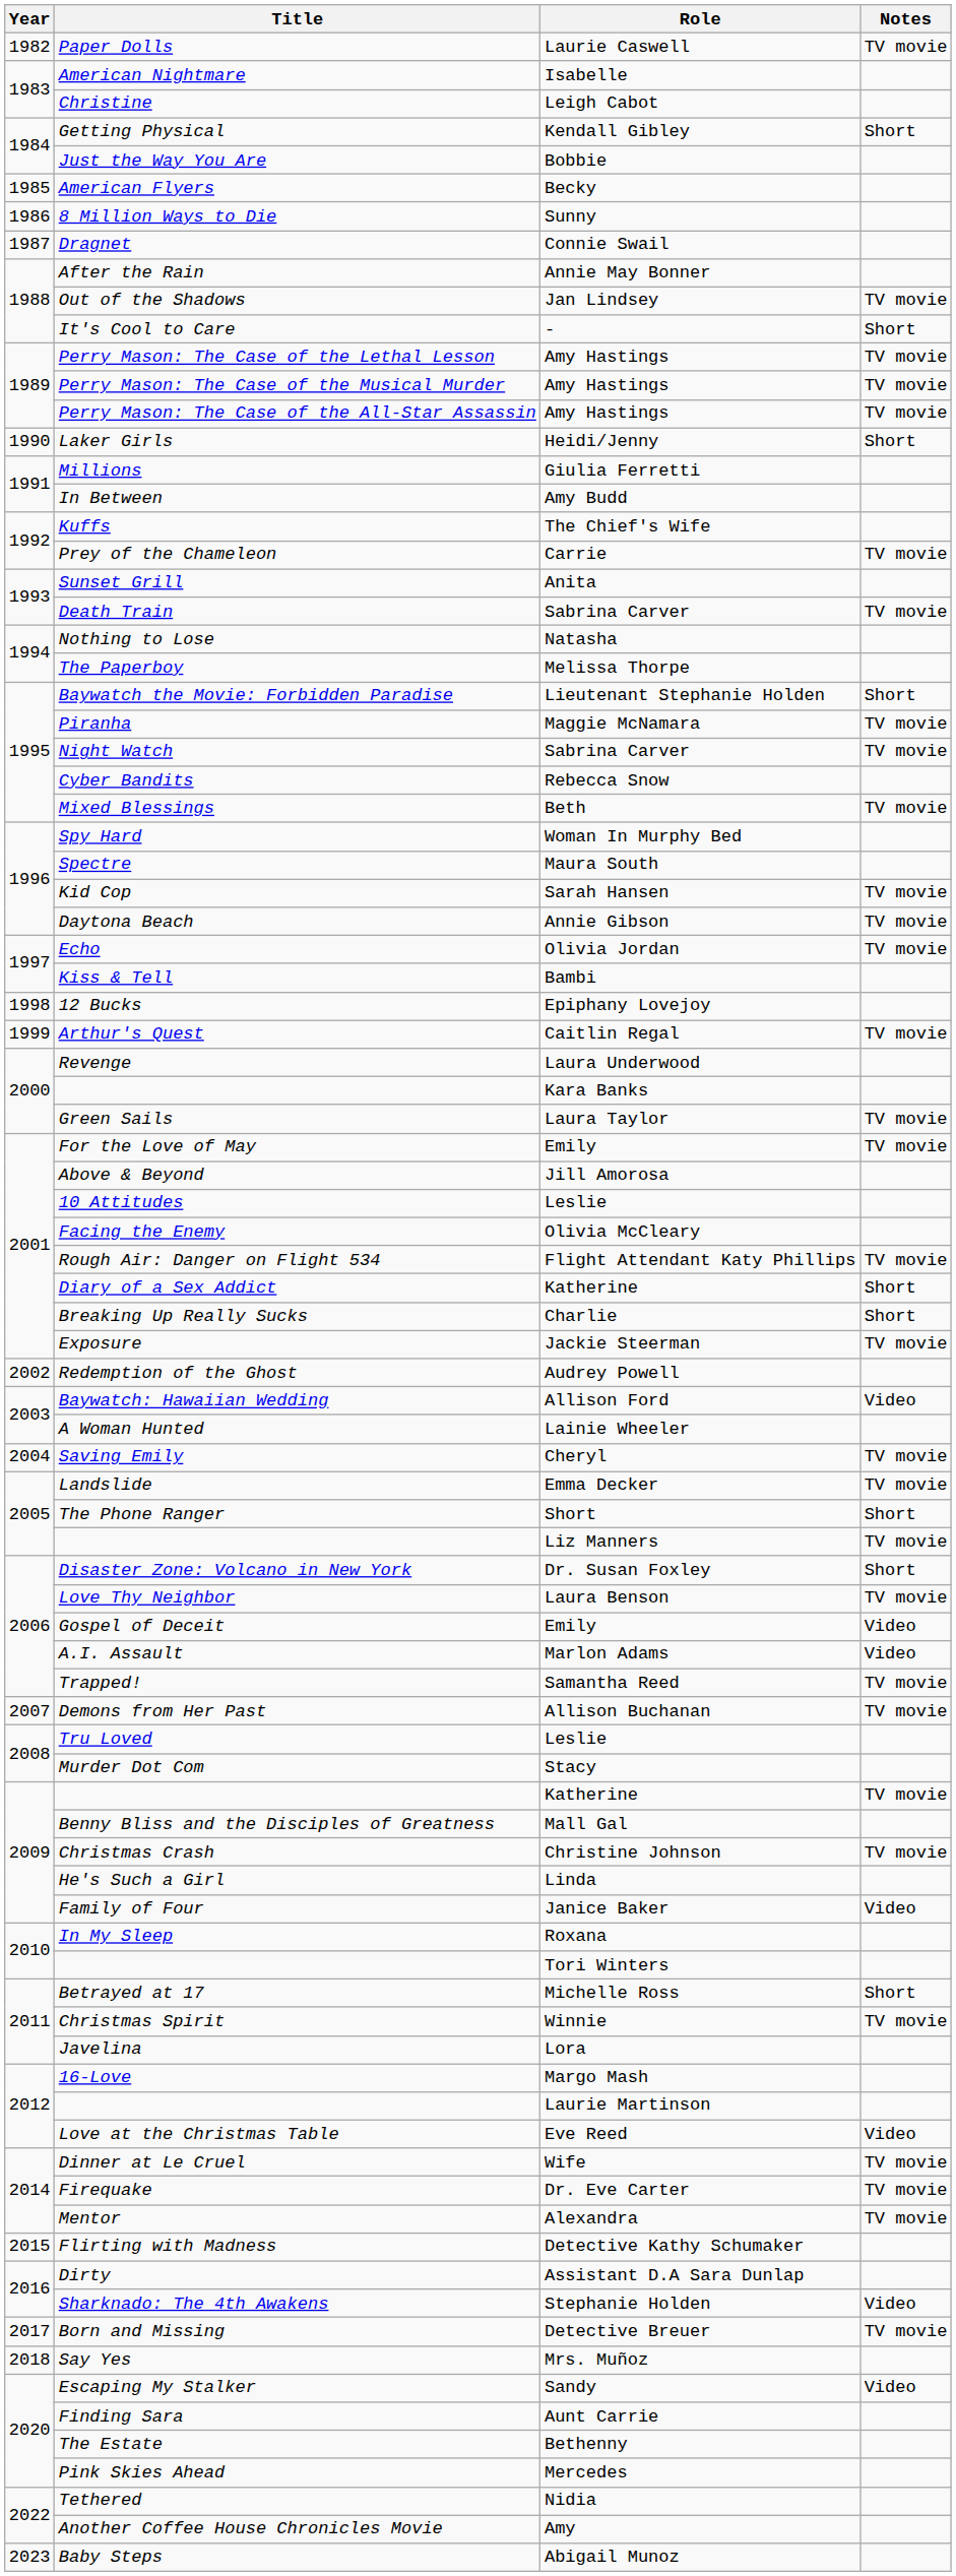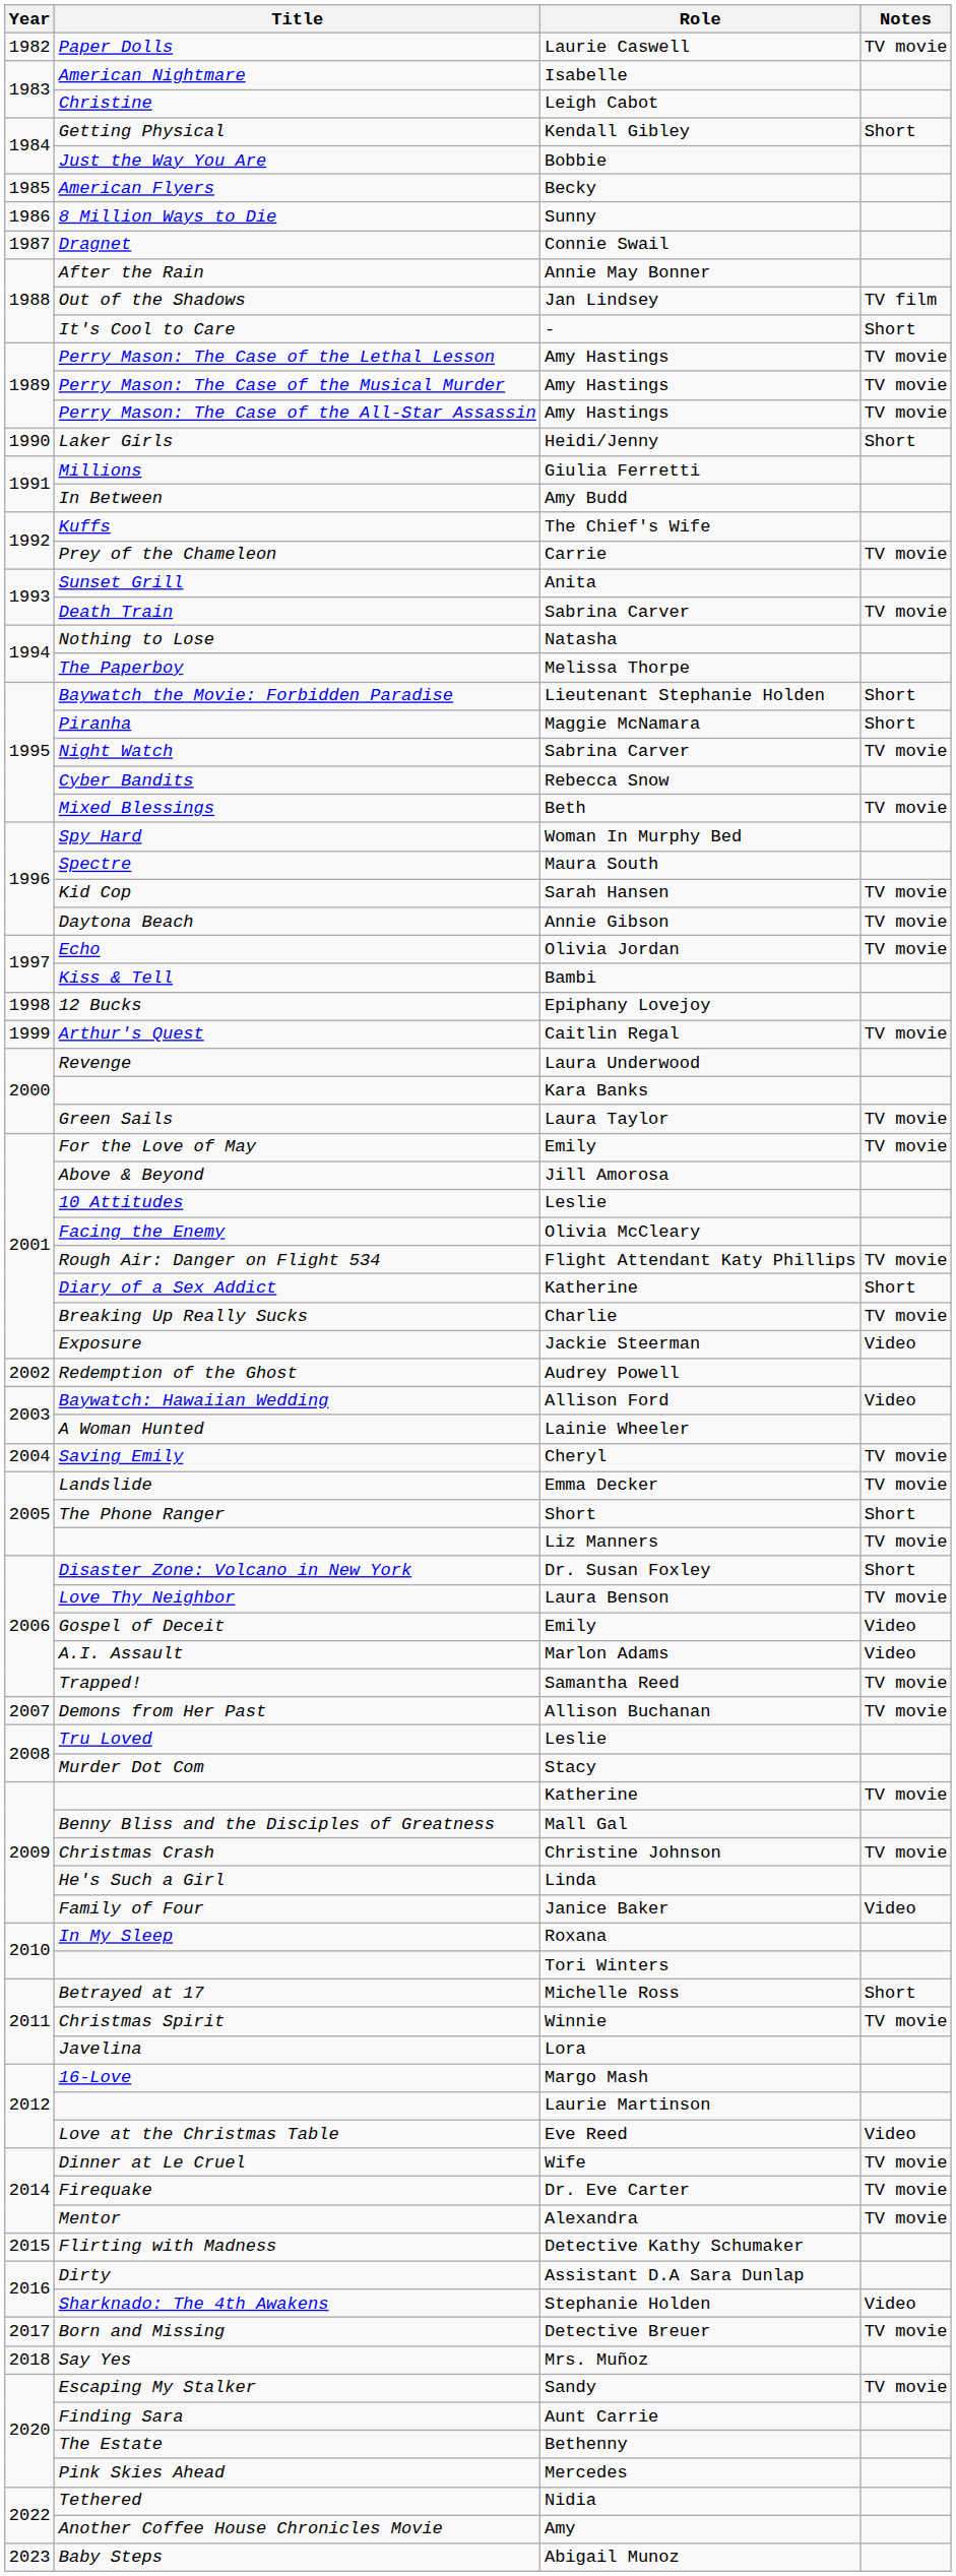Out of the Shadows | Notes: TV movie -> TV film
Piranha | Notes: TV movie -> Short
Breaking Up Really Sucks | Notes: Short -> TV movie
Exposure | Notes: TV movie -> Video
Escaping My Stalker | Notes: Video -> TV movie
